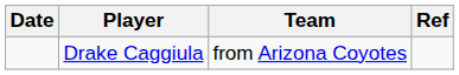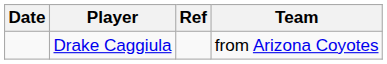columns swapped: Team <-> Ref
